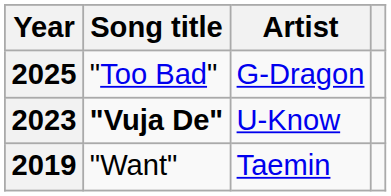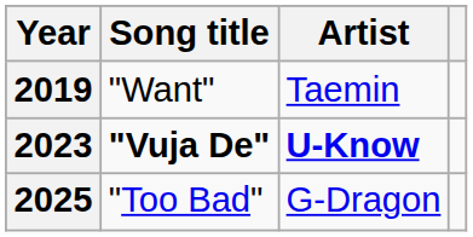rows swapped: 2019 <-> 2025
2023 | Artist: normal -> bold
